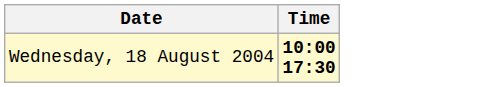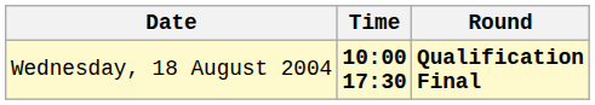+ column: Round | Qualification Final
